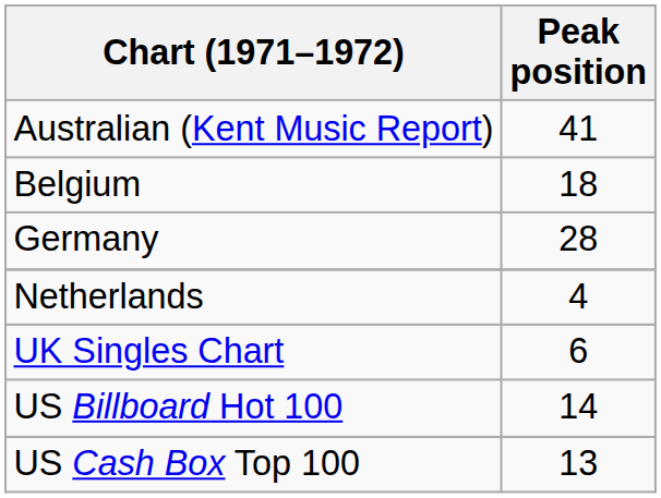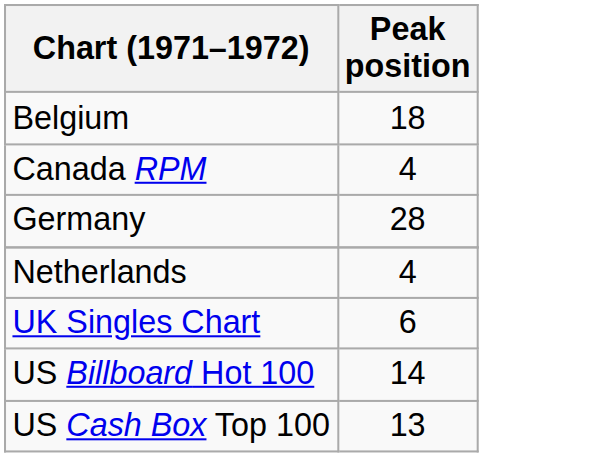- row: Australian (Kent Music Report) | 41
+ row: Canada RPM | 4
